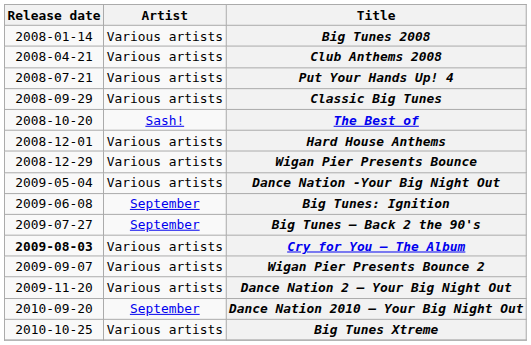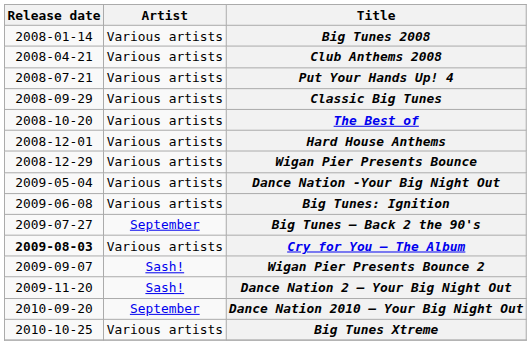The Best of | Artist: Sash! -> Various artists
Big Tunes: Ignition | Artist: September -> Various artists
Wigan Pier Presents Bounce 2 | Artist: Various artists -> Sash!
Dance Nation 2 – Your Big Night Out | Artist: Various artists -> Sash!
